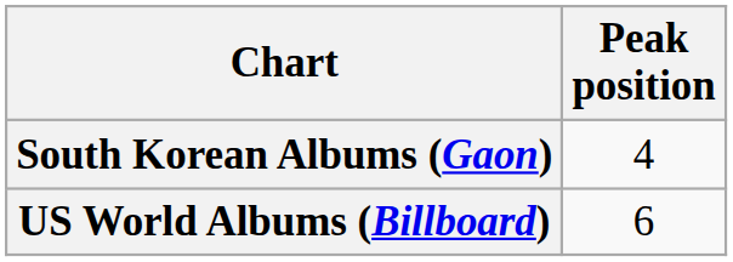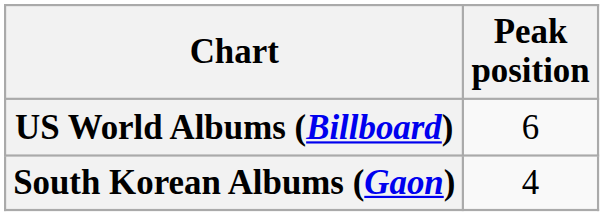rows swapped: South Korean Albums (Gaon) <-> US World Albums (Billboard)
